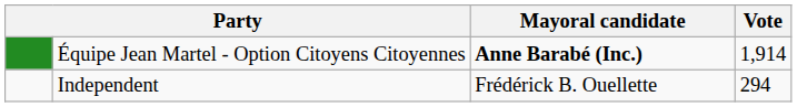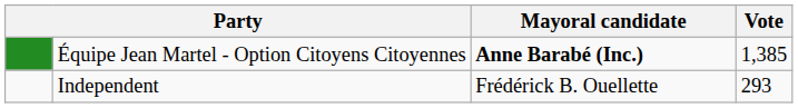Équipe Jean Martel - Option Citoyens Citoyennes | Vote: 1,914 -> 1,385
Independent | Vote: 294 -> 293
